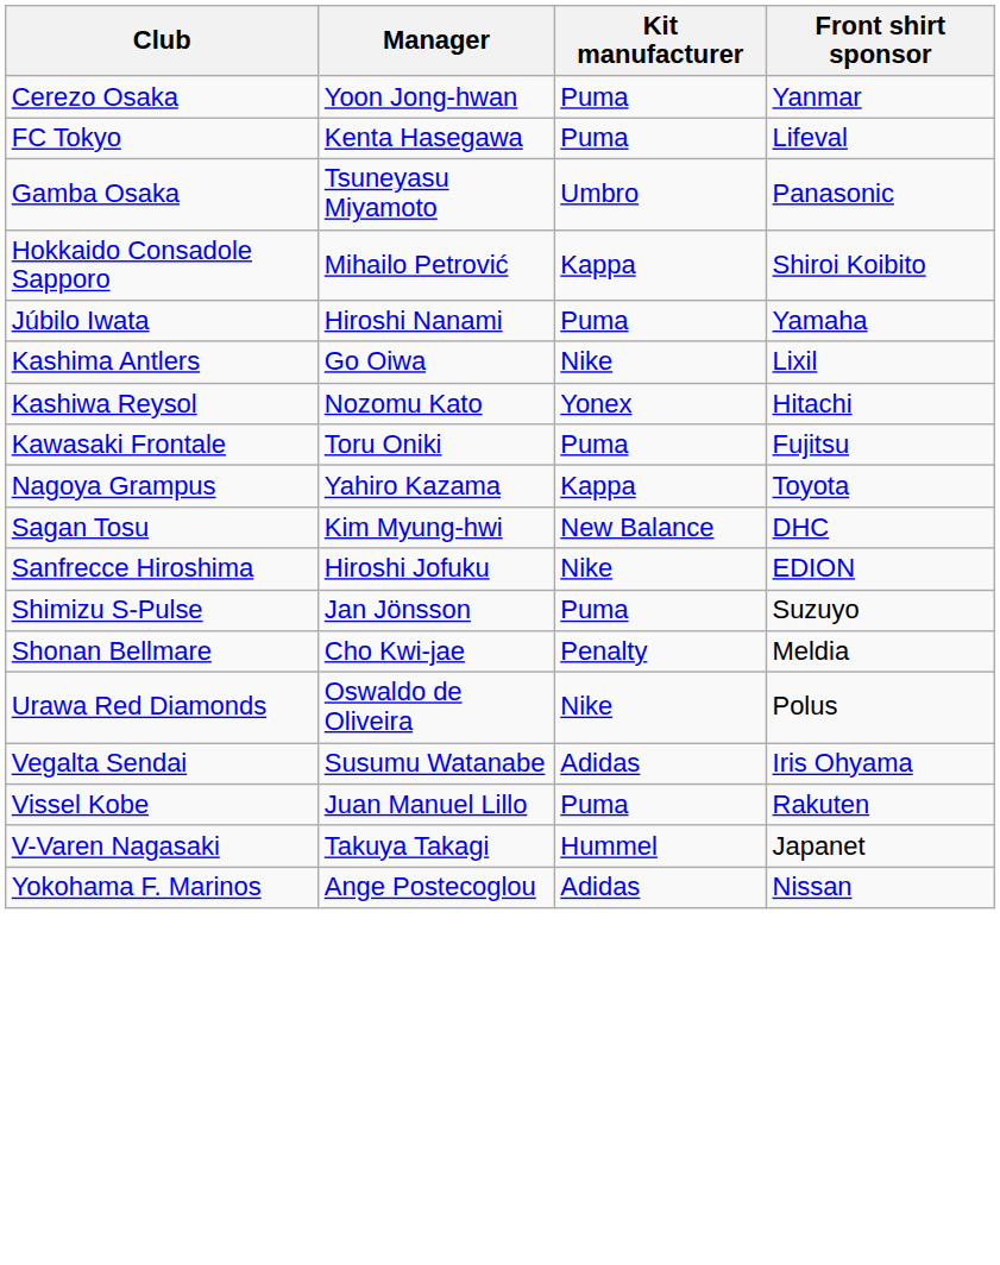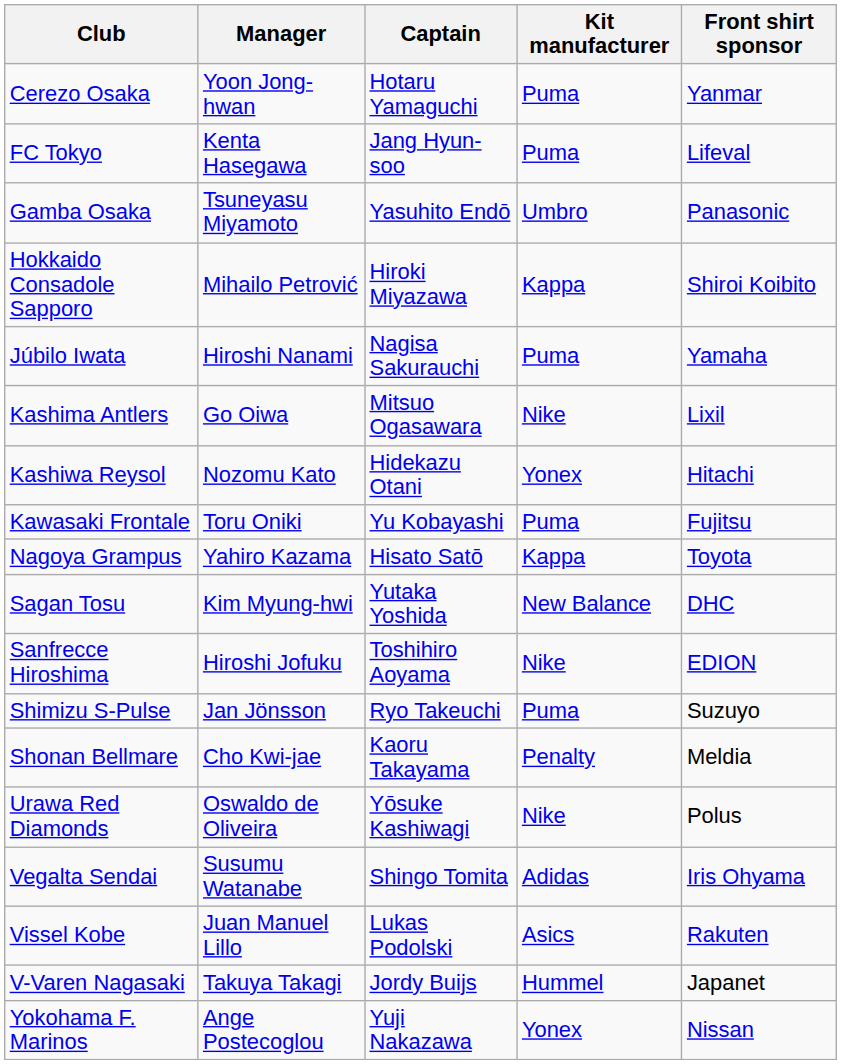+ column: Captain | Hotaru Yamaguchi | Jang Hyun-soo | Yasuhito Endō | Hiroki Miyazawa | Nagisa Sakurauchi | Mitsuo Ogasawara | Hidekazu Otani | Yu Kobayashi | Hisato Satō | Yutaka Yoshida | Toshihiro Aoyama | Ryo Takeuchi | Kaoru Takayama | Yōsuke Kashiwagi | Shingo Tomita | Lukas Podolski | Jordy Buijs | Yuji Nakazawa
Vissel Kobe | Kit manufacturer: Puma -> Asics
Yokohama F. Marinos | Kit manufacturer: Adidas -> Yonex
